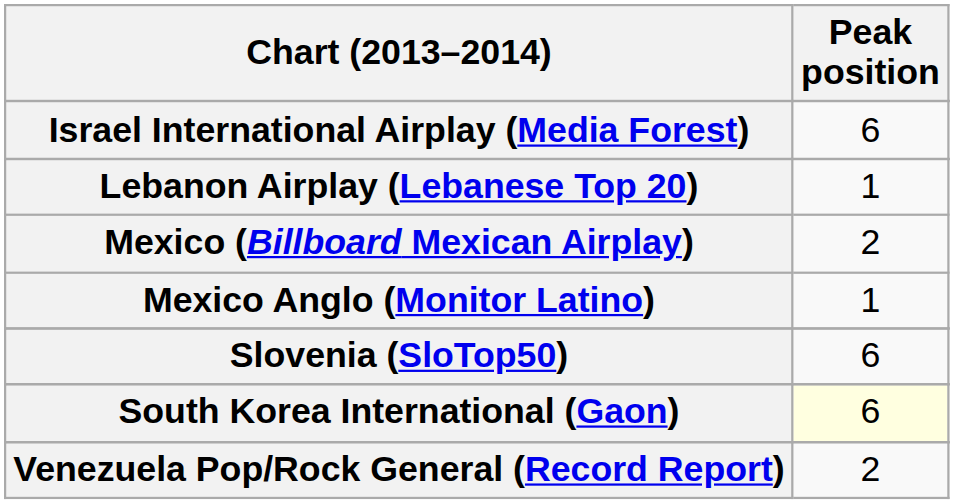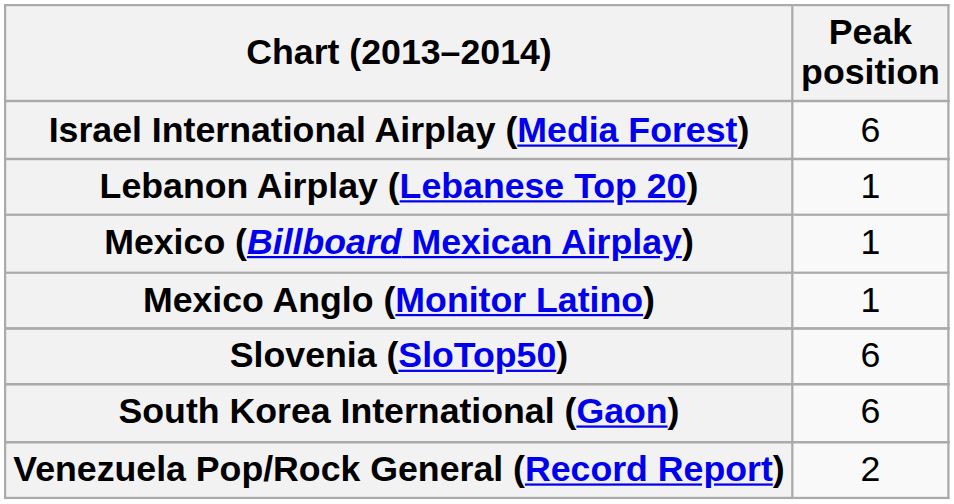Mexico (Billboard Mexican Airplay) | Peak position: 2 -> 1
South Korea International (Gaon) | Peak position: lightyellow background -> no background
